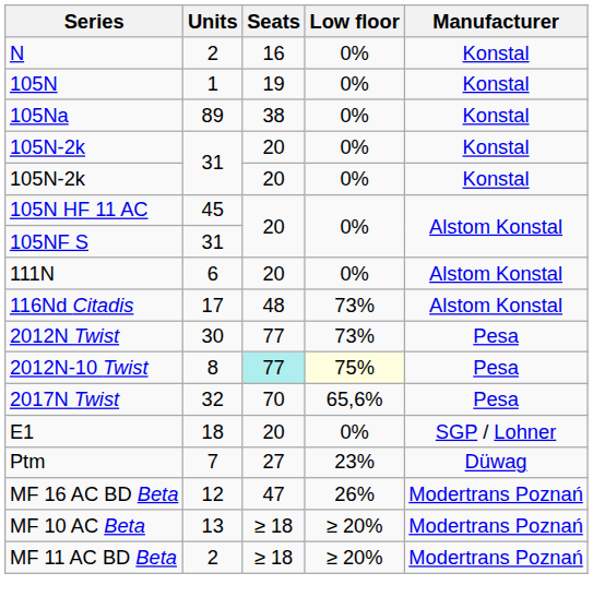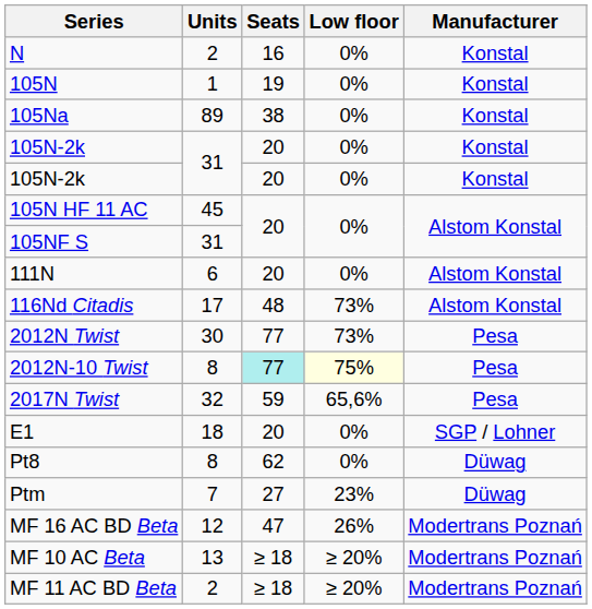2017N Twist | Seats: 70 -> 59
+ row: Pt8 | 8 | 62 | 0% | Düwag
